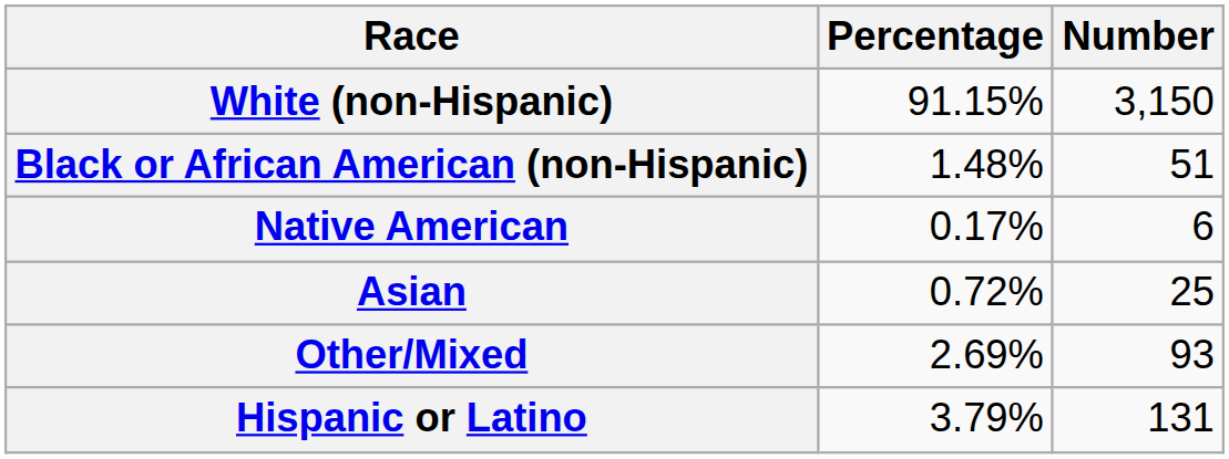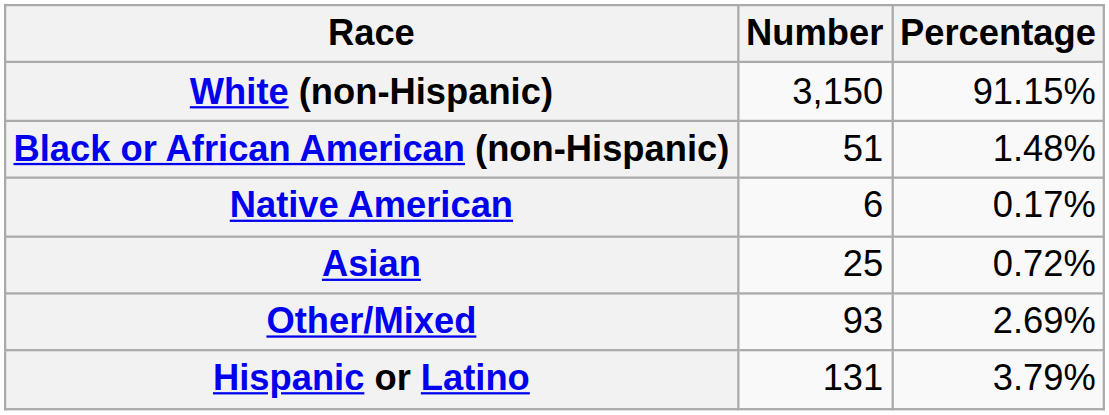columns swapped: Number <-> Percentage
